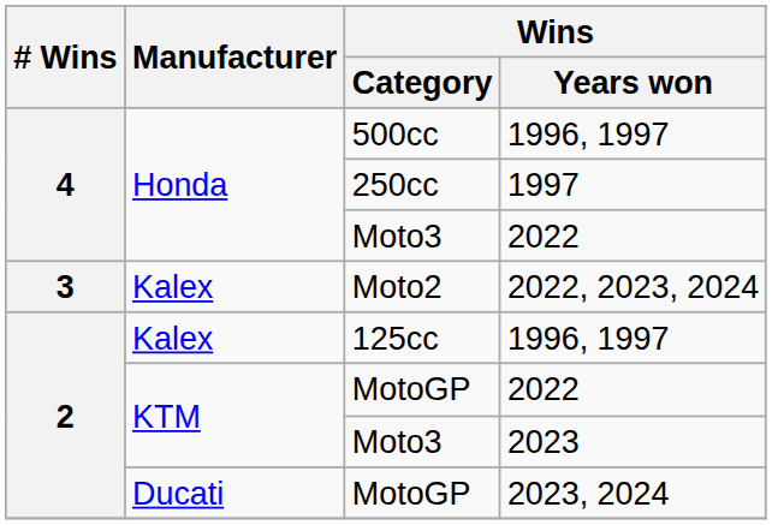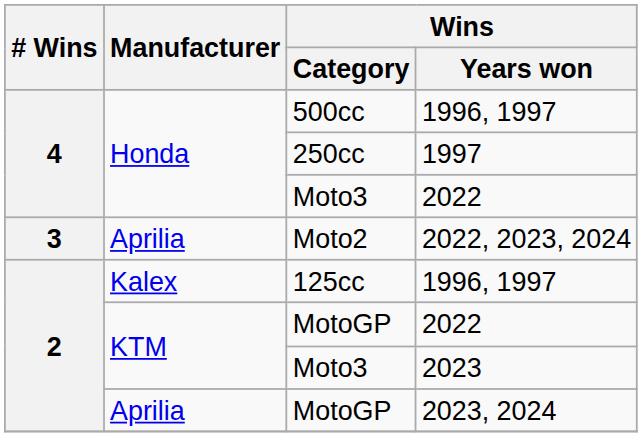Moto2 | Manufacturer: Kalex -> Aprilia
MotoGP / 2023, 2024 | Manufacturer: Ducati -> Aprilia
